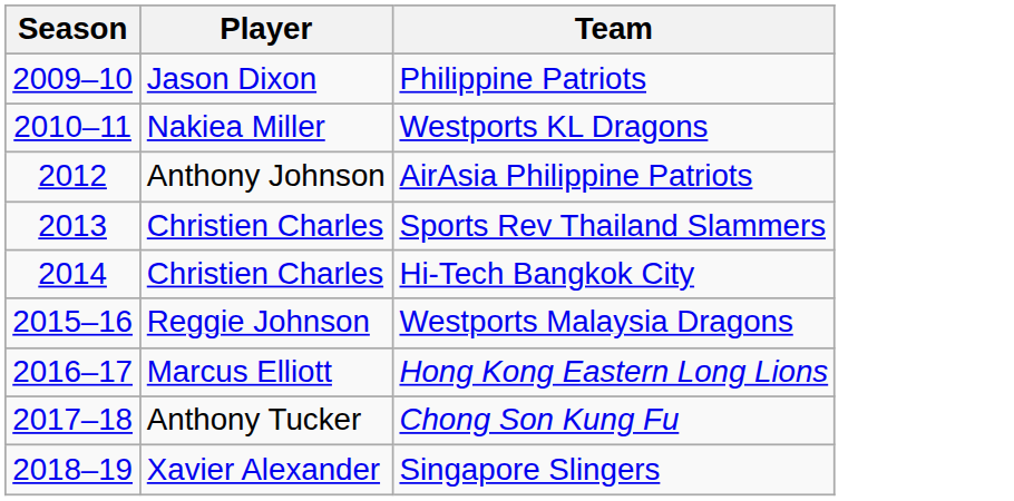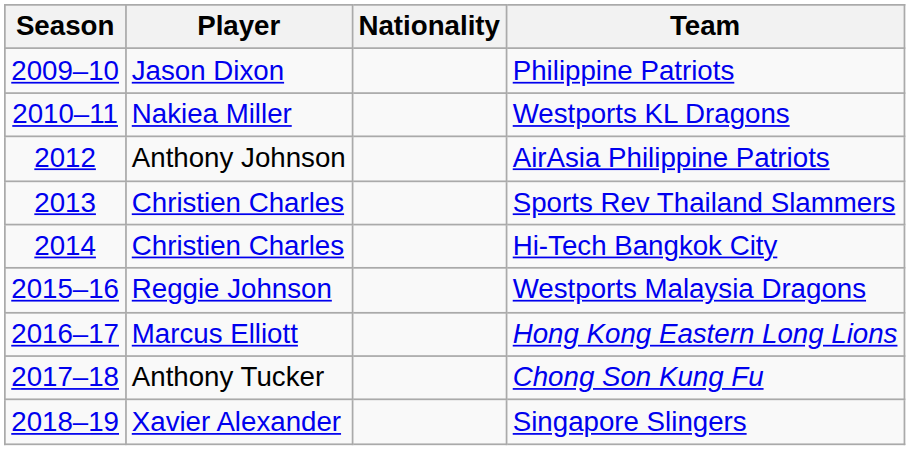+ column: Nationality
